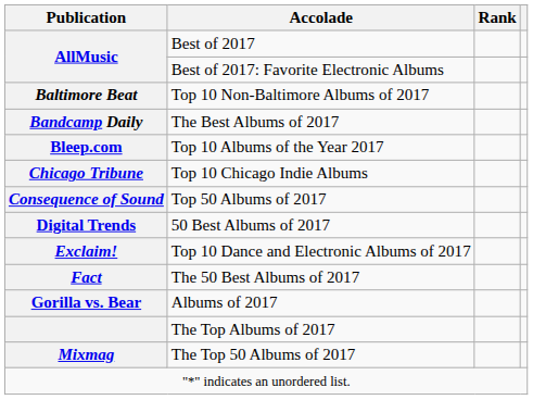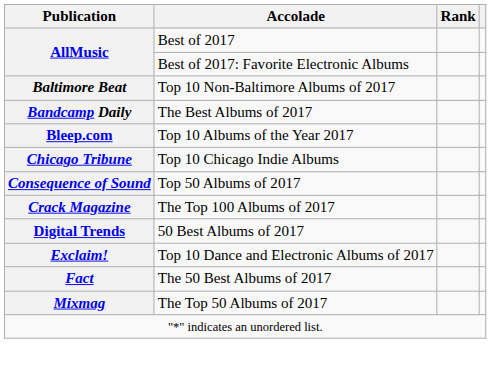+ row: Crack Magazine | The Top 100 Albums of 2017
- row: Gorilla vs. Bear | Albums of 2017
- row: The Top Albums of 2017
